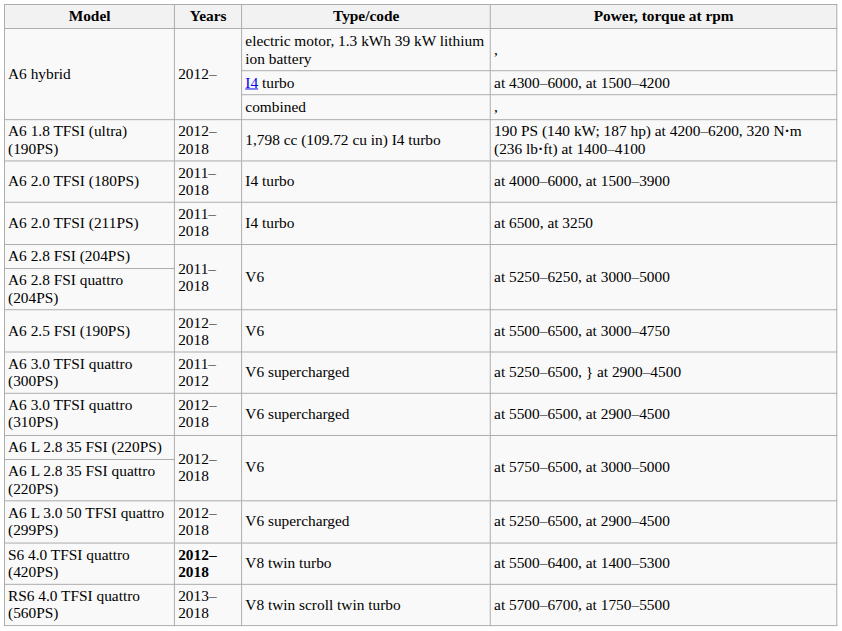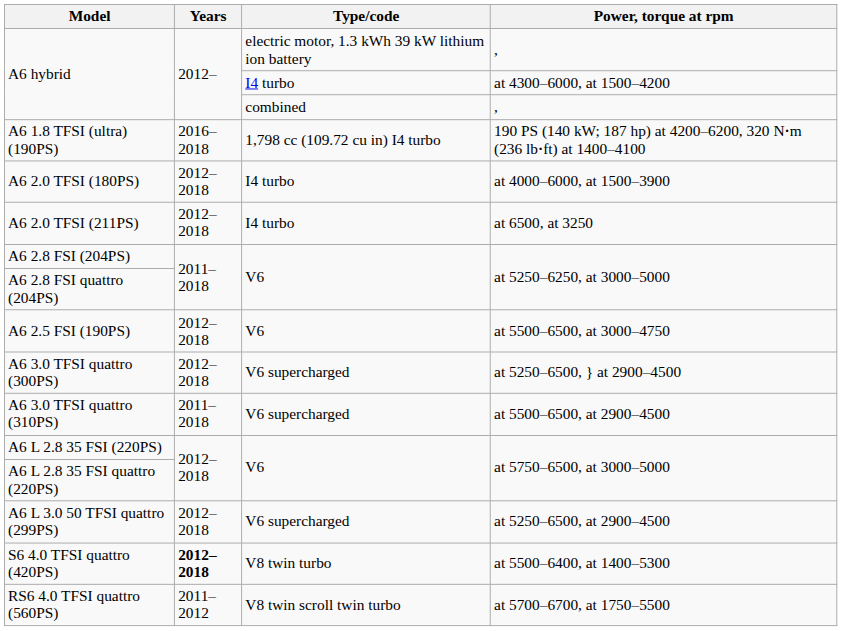A6 1.8 TFSI (ultra) (190PS) | Years: 2012–2018 -> 2016–2018
A6 2.0 TFSI (180PS) | Years: 2011–2018 -> 2012–2018
A6 2.0 TFSI (211PS) | Years: 2011–2018 -> 2012–2018
A6 3.0 TFSI quattro (300PS) | Years: 2011–2012 -> 2012–2018
A6 3.0 TFSI quattro (310PS) | Years: 2012–2018 -> 2011–2018
RS6 4.0 TFSI quattro (560PS) | Years: 2013–2018 -> 2011–2012
